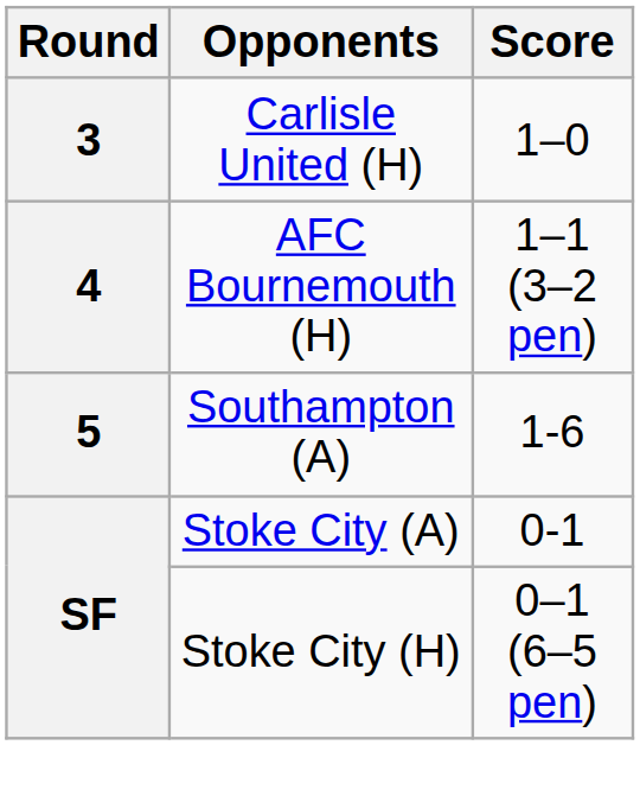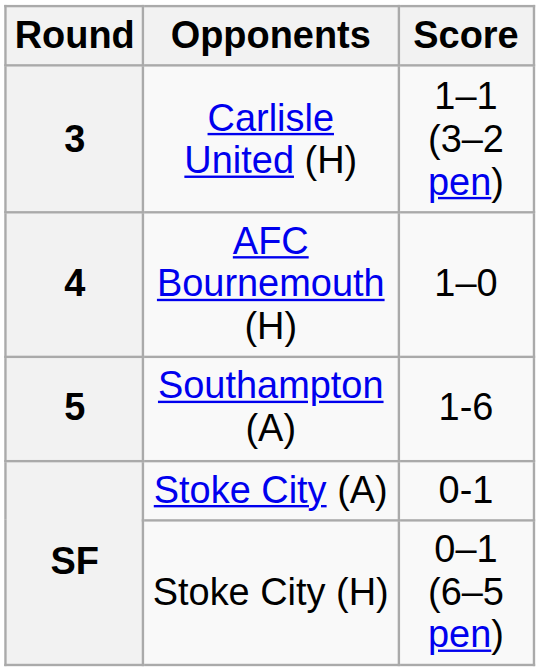Carlisle United (H) | Score: 1–0 -> 1–1 (3–2 pen)
AFC Bournemouth (H) | Score: 1–1 (3–2 pen) -> 1–0
